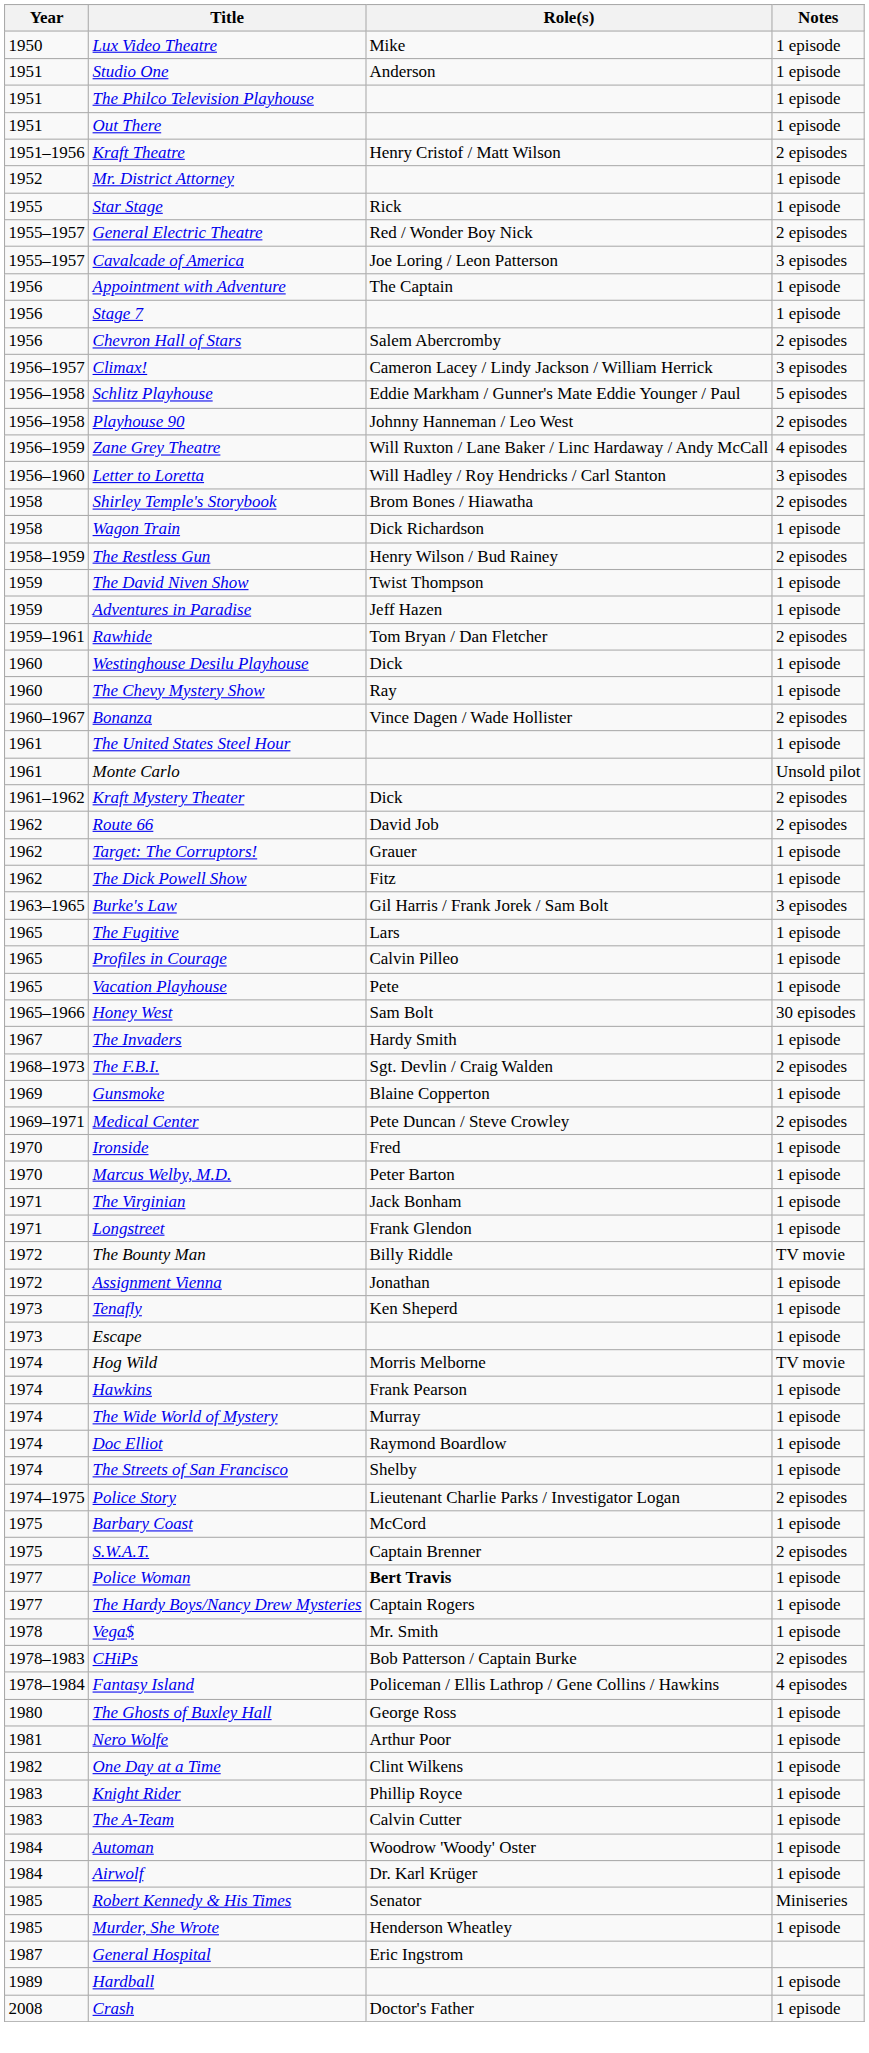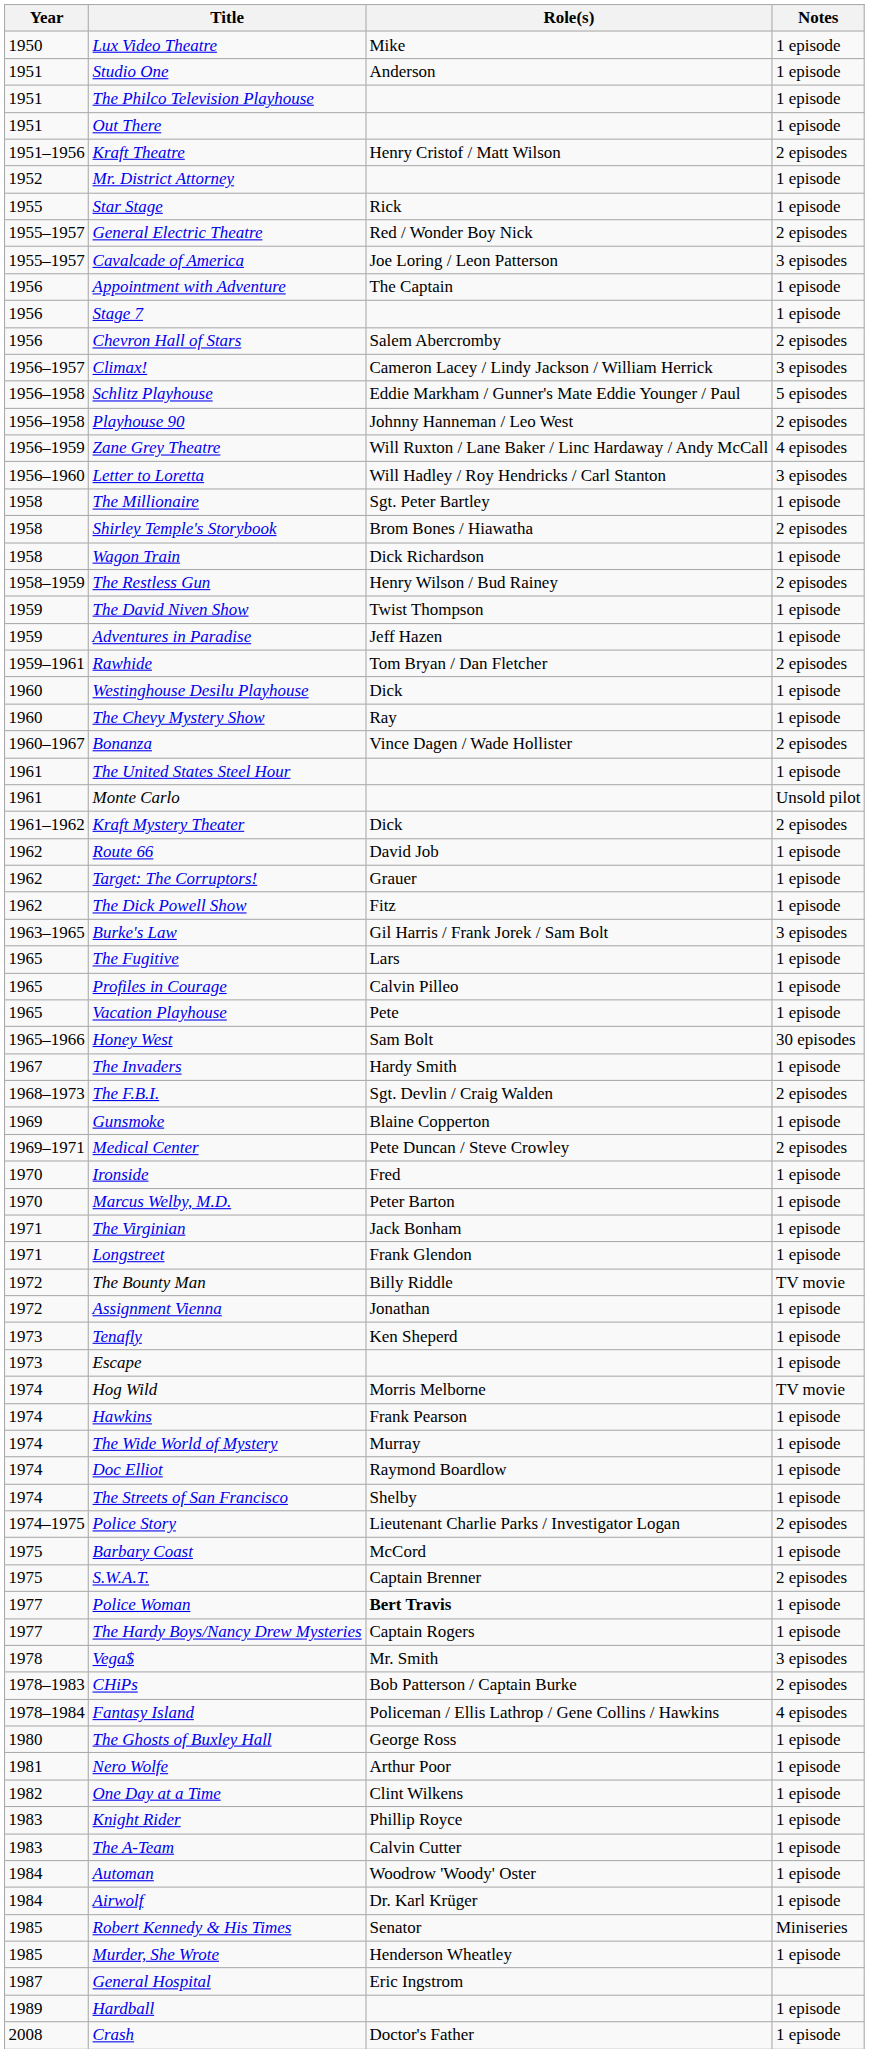+ row: 1958 | The Millionaire | Sgt. Peter Bartley | 1 episode
Route 66 | Notes: 2 episodes -> 1 episode
Vega$ | Notes: 1 episode -> 3 episodes
